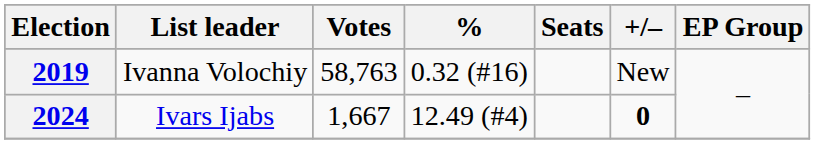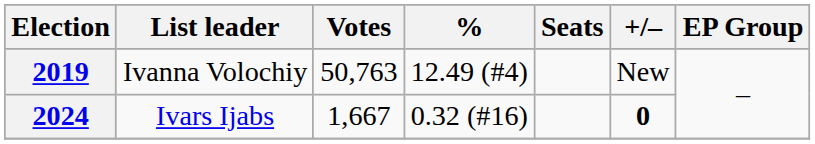2019 | Votes: 58,763 -> 50,763
2019 | %: 0.32 (#16) -> 12.49 (#4)
2024 | %: 12.49 (#4) -> 0.32 (#16)
